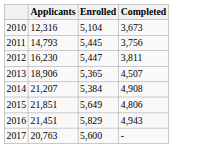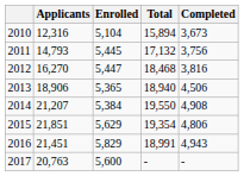+ column: Total | 15,894 | 17,132 | 18,468 | 18,940 | 19,550 | 19,354 | 18,991 | -
2012 | Applicants: 16,230 -> 16,270
2012 | Completed: 3,811 -> 3,816
2013 | Completed: 4,507 -> 4,506
2015 | Enrolled: 5,649 -> 5,629
